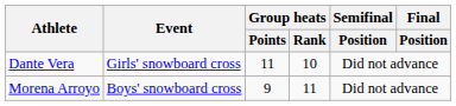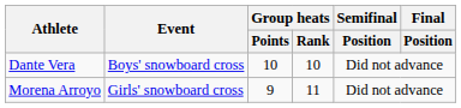Dante Vera | Event: Girls' snowboard cross -> Boys' snowboard cross
Dante Vera | Group heats / Points: 11 -> 10
Morena Arroyo | Event: Boys' snowboard cross -> Girls' snowboard cross
